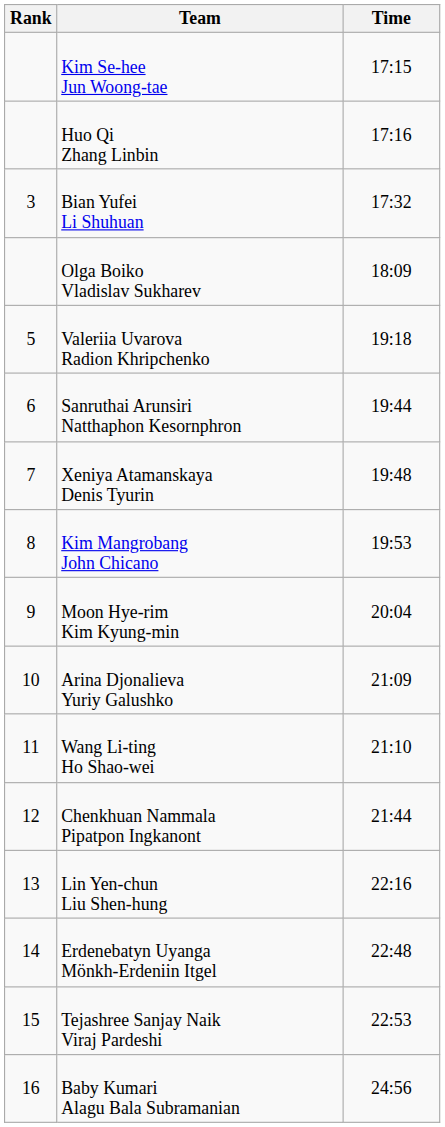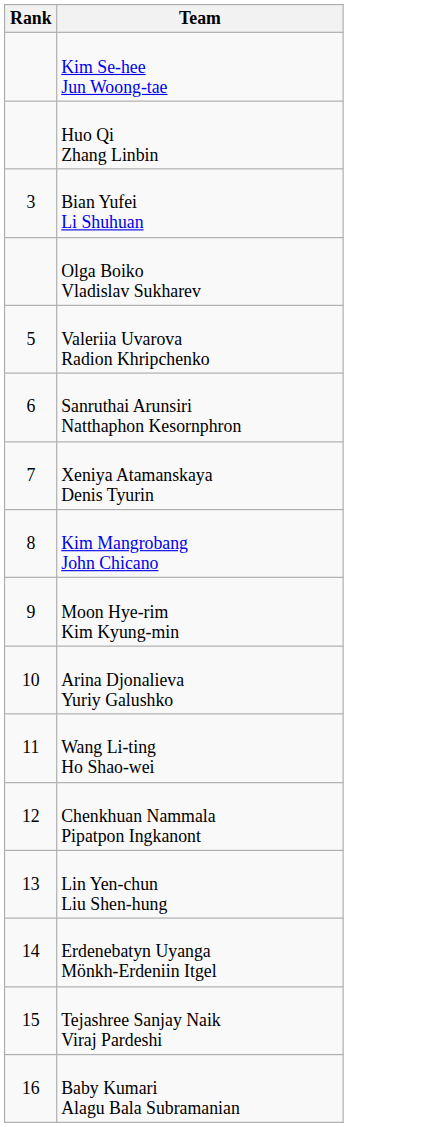- column: Time | 17:15 | 17:16 | 17:32 | 18:09 | 19:18 | 19:44 | 19:48 | 19:53 | 20:04 | 21:09 | 21:10 | 21:44 | 22:16 | 22:48 | 22:53 | 24:56
